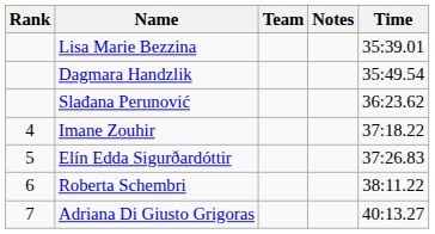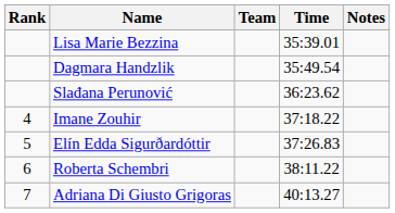columns swapped: Time <-> Notes
